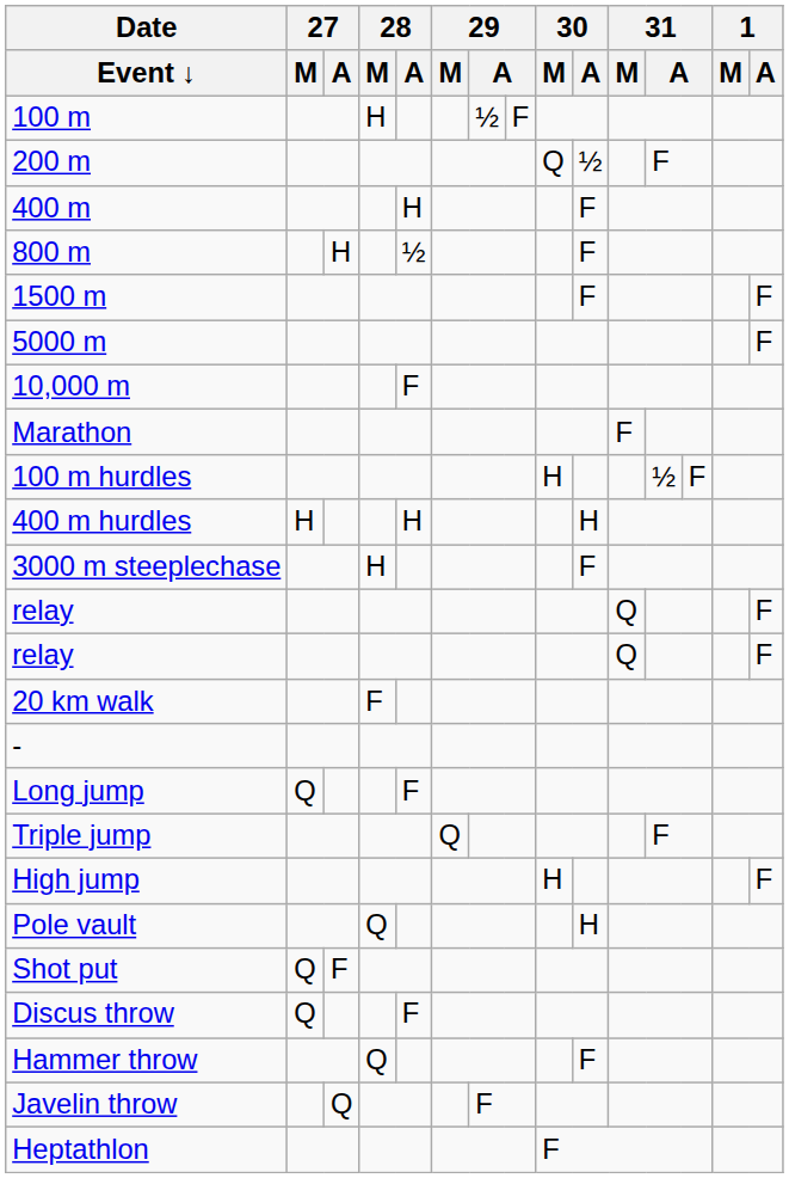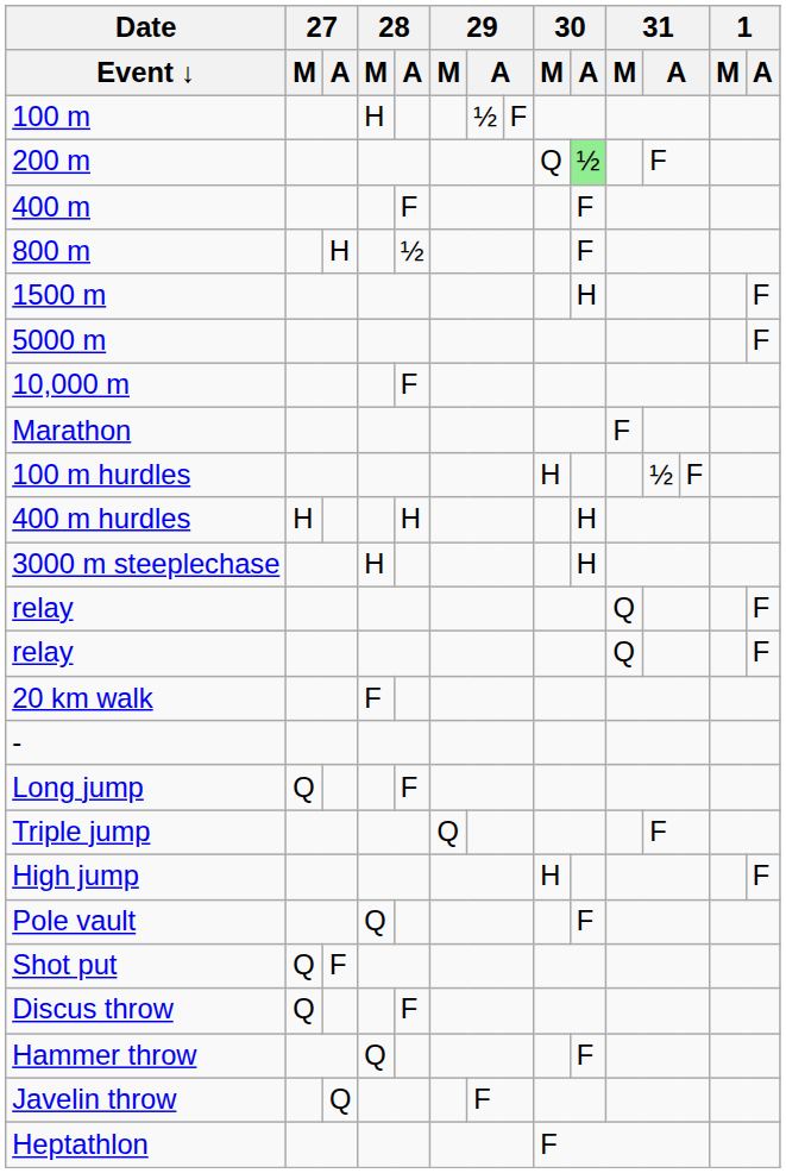200 m | 30 / A: no background -> lightgreen background
400 m | 28 / A: H -> F
1500 m | 30 / A: F -> H
3000 m steeplechase | 30 / A: F -> H
Pole vault | 30 / A: H -> F
